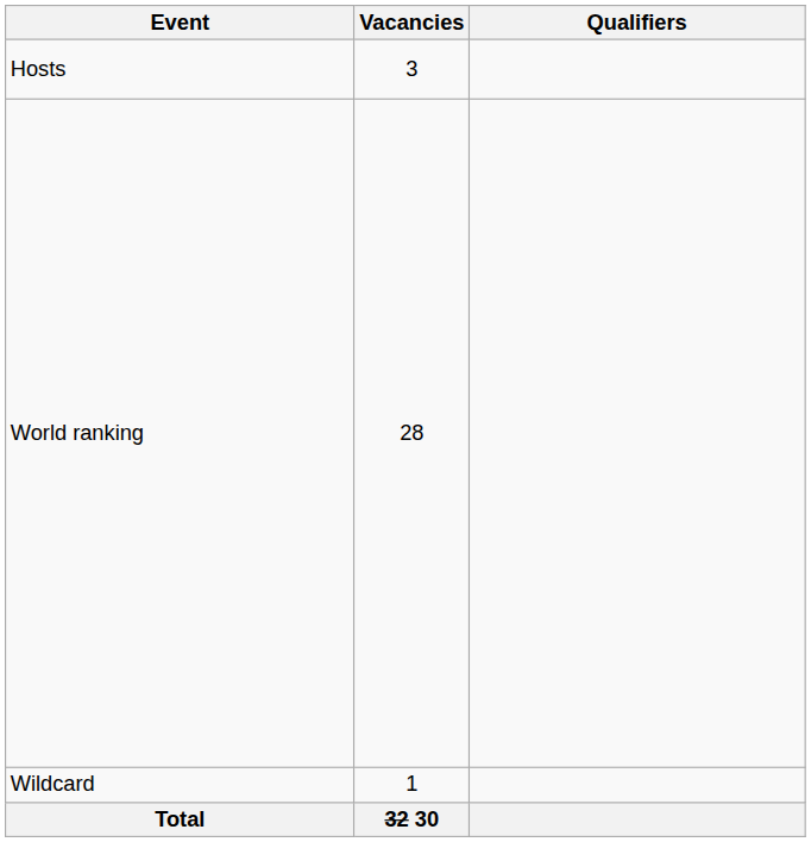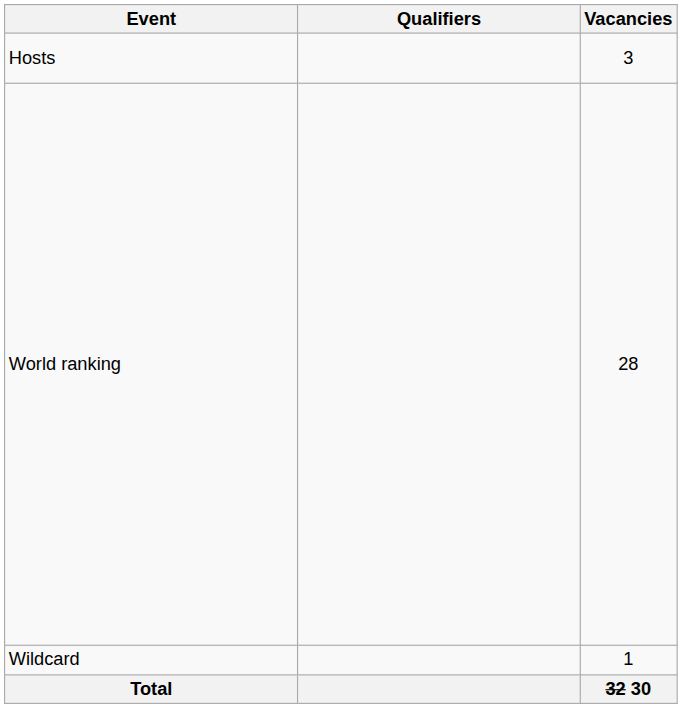columns swapped: Vacancies <-> Qualifiers
